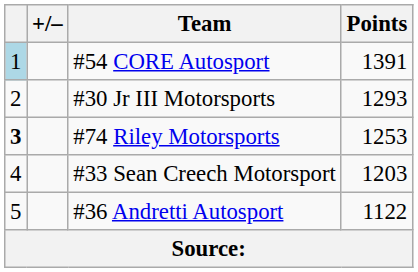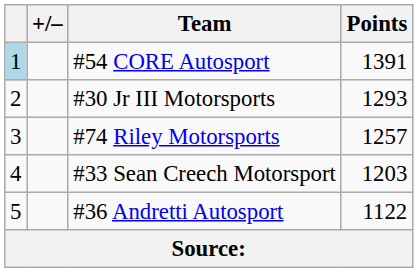#74 Riley Motorsports | column 1: bold -> normal
#74 Riley Motorsports | Points: 1253 -> 1257
